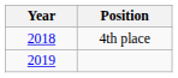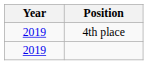4th place | Year: 2018 -> 2019
